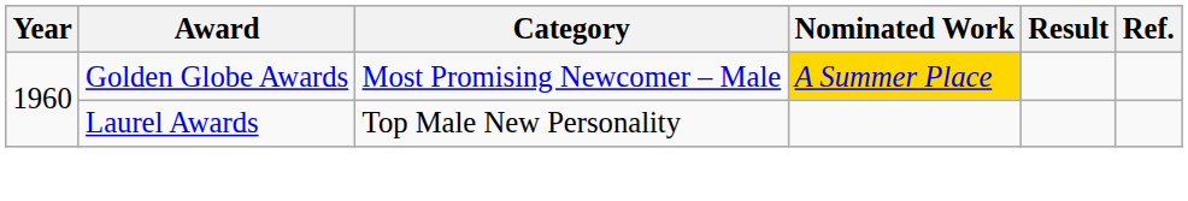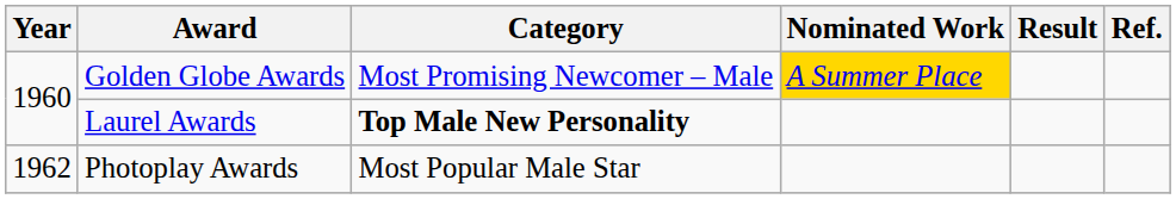Laurel Awards | Category: normal -> bold
+ row: 1962 | Photoplay Awards | Most Popular Male Star
